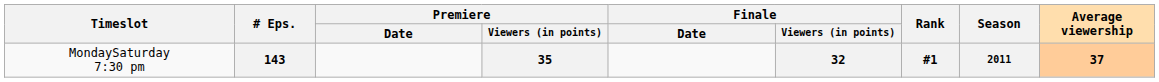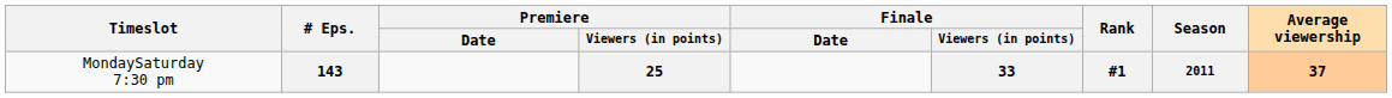143 | Premiere / Viewers (in points): 35 -> 25
143 | Finale / Viewers (in points): 32 -> 33
